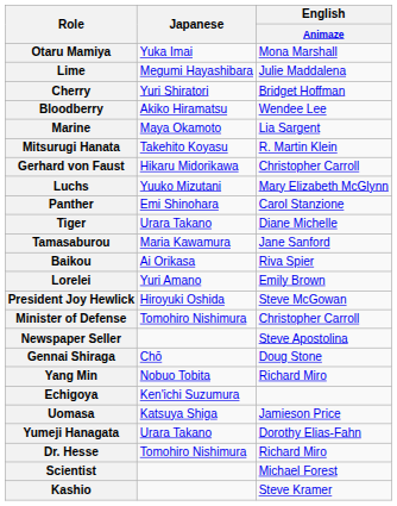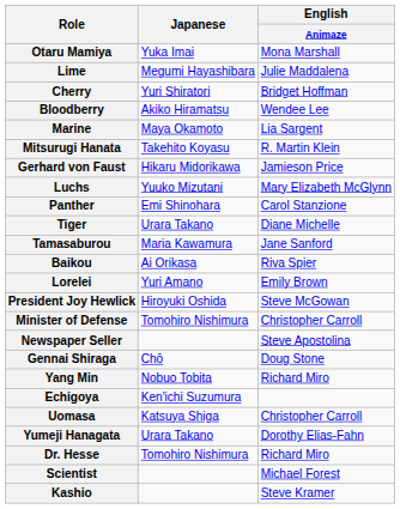Gerhard von Faust | English / Animaze: Christopher Carroll -> Jamieson Price
Uomasa | English / Animaze: Jamieson Price -> Christopher Carroll
